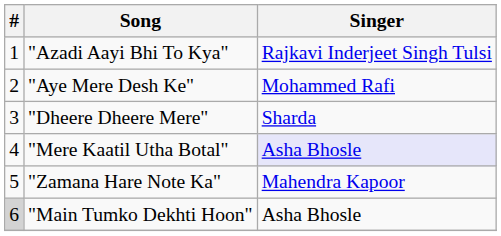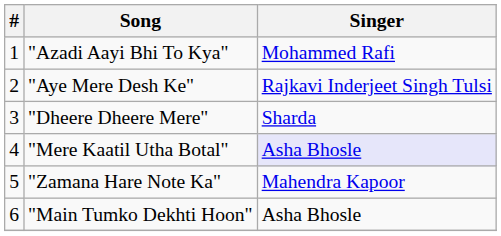"Azadi Aayi Bhi To Kya" | Singer: Rajkavi Inderjeet Singh Tulsi -> Mohammed Rafi
"Aye Mere Desh Ke" | Singer: Mohammed Rafi -> Rajkavi Inderjeet Singh Tulsi
"Main Tumko Dekhti Hoon" | #: lightgrey background -> no background
